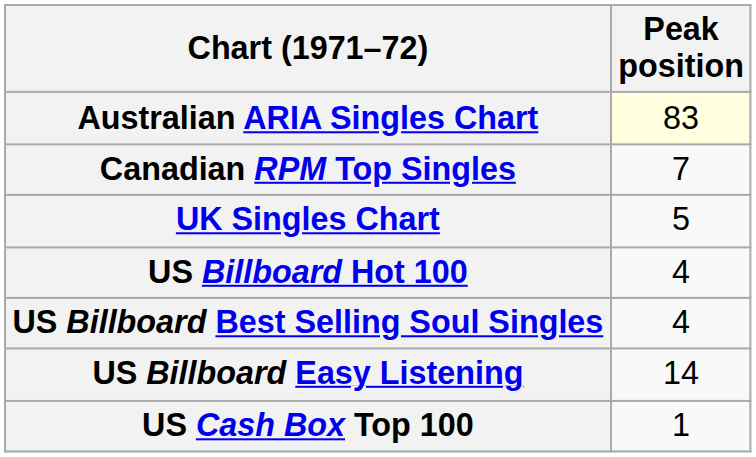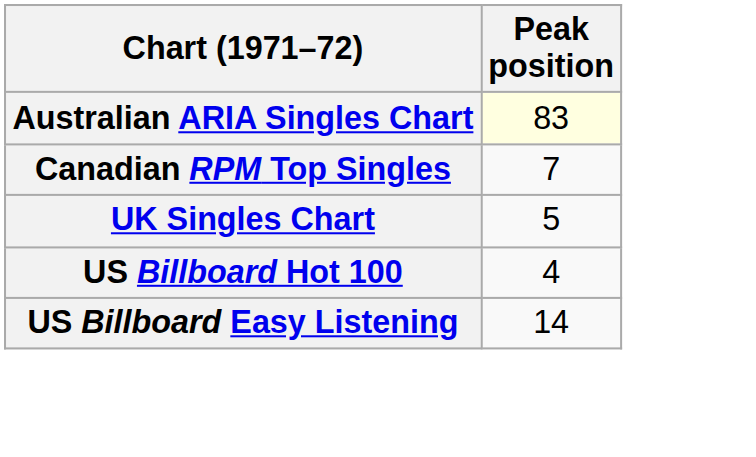- row: US Billboard Best Selling Soul Singles | 4
- row: US Cash Box Top 100 | 1
